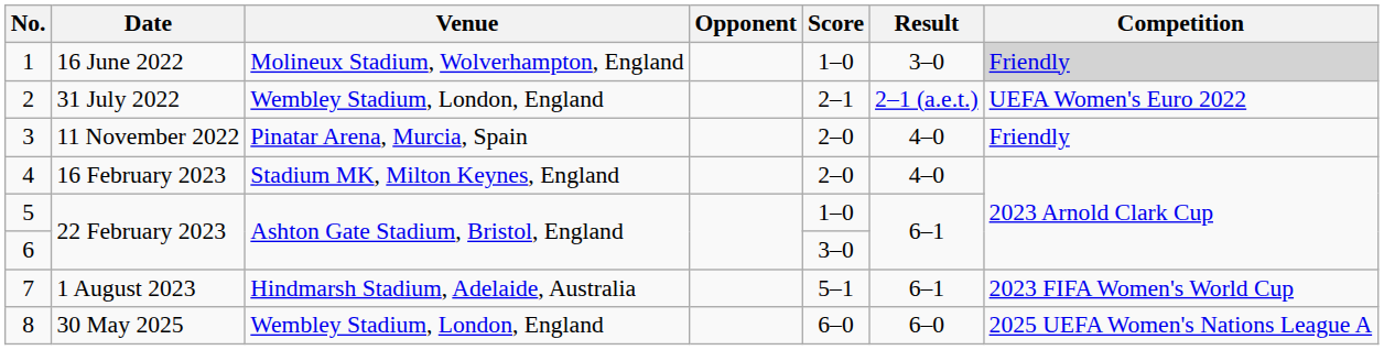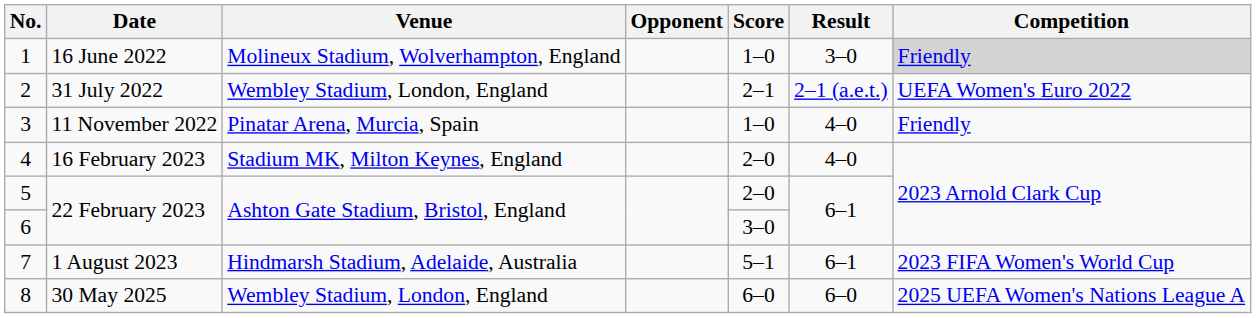3 | Score: 2–0 -> 1–0
5 | Score: 1–0 -> 2–0
